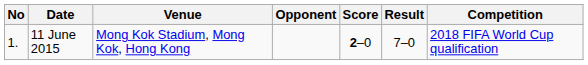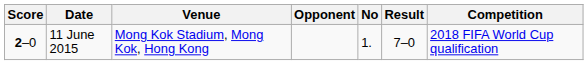columns swapped: No <-> Score
